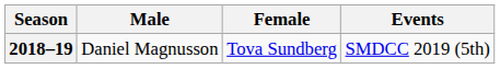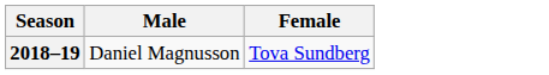- column: Events | SMDCC 2019 (5th)
